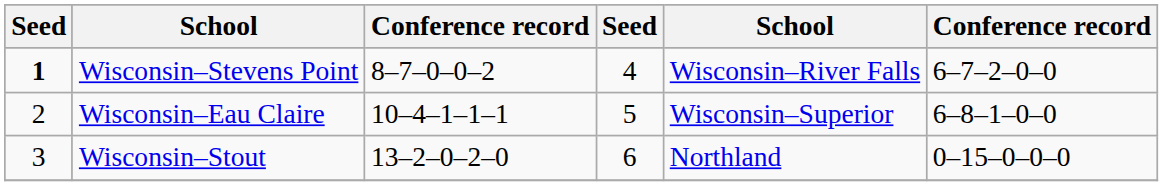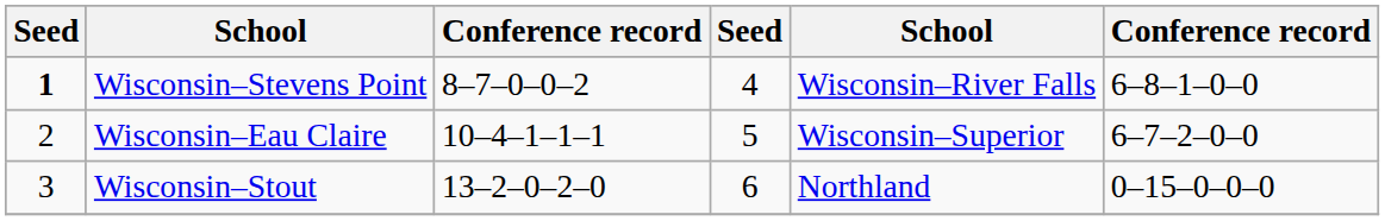Wisconsin–Stevens Point | column 6: 6–7–2–0–0 -> 6–8–1–0–0
Wisconsin–Eau Claire | column 6: 6–8–1–0–0 -> 6–7–2–0–0
